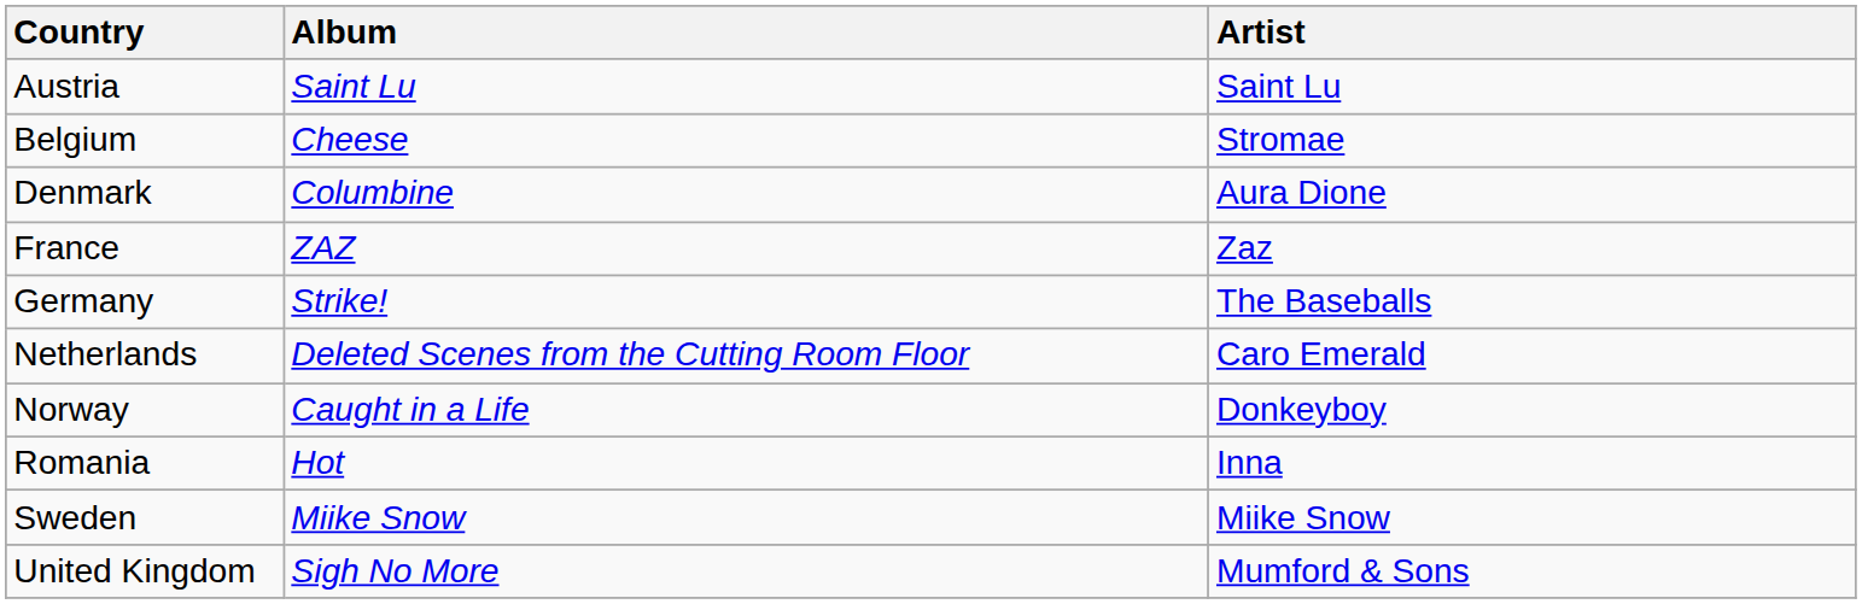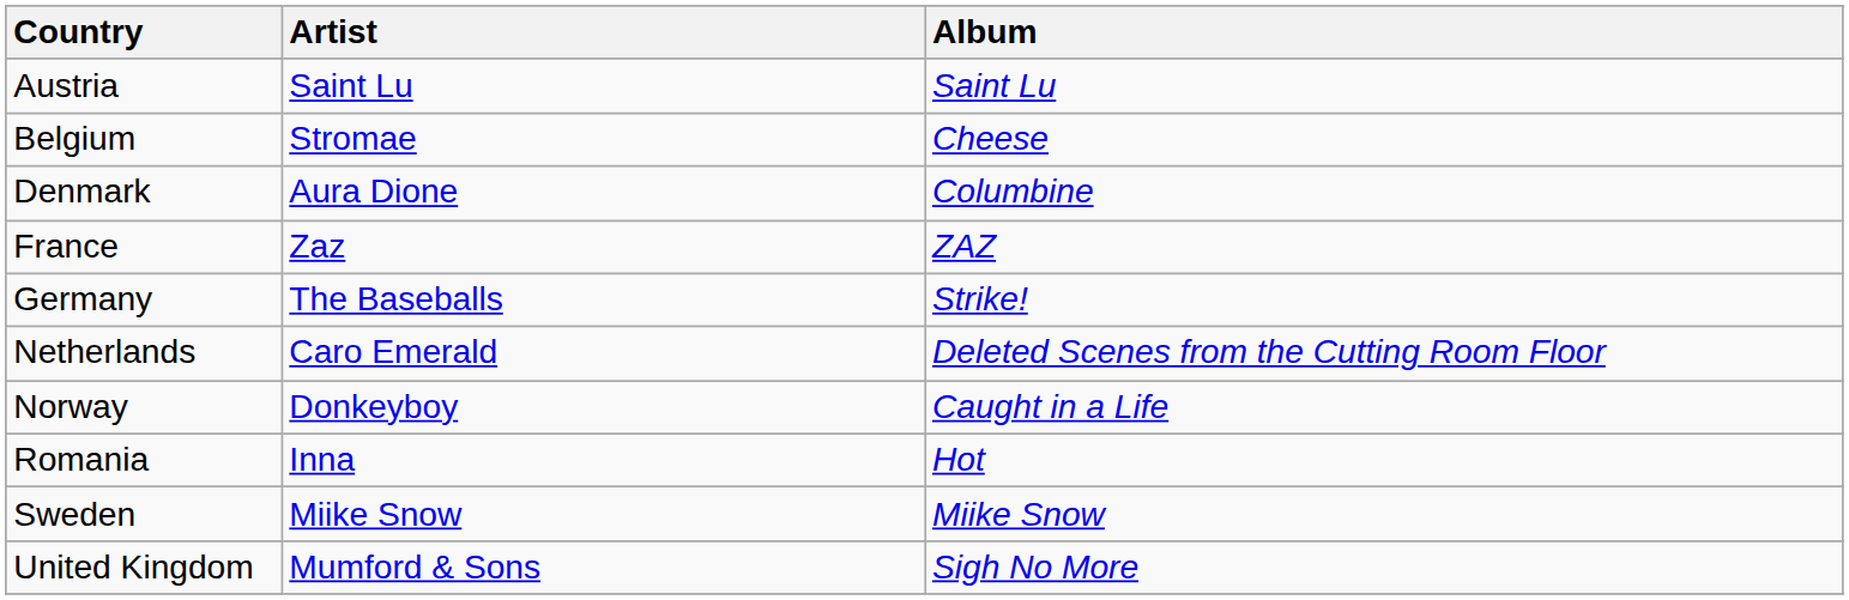columns swapped: Artist <-> Album
